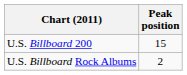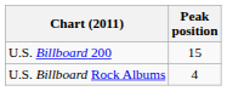U.S. Billboard Rock Albums | Peak position: 2 -> 4
